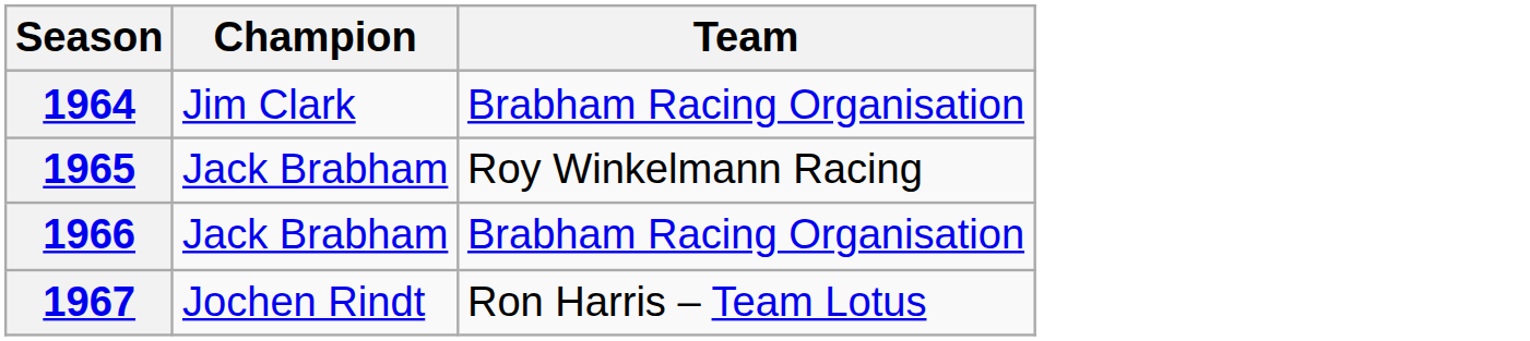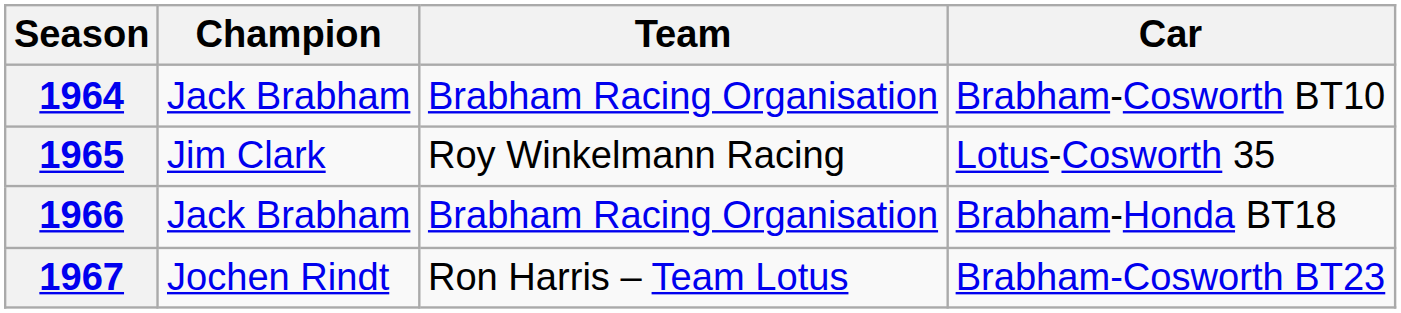+ column: Car | Brabham-Cosworth BT10 | Lotus-Cosworth 35 | Brabham-Honda BT18 | Brabham-Cosworth BT23
1964 | Champion: Jim Clark -> Jack Brabham
1965 | Champion: Jack Brabham -> Jim Clark
